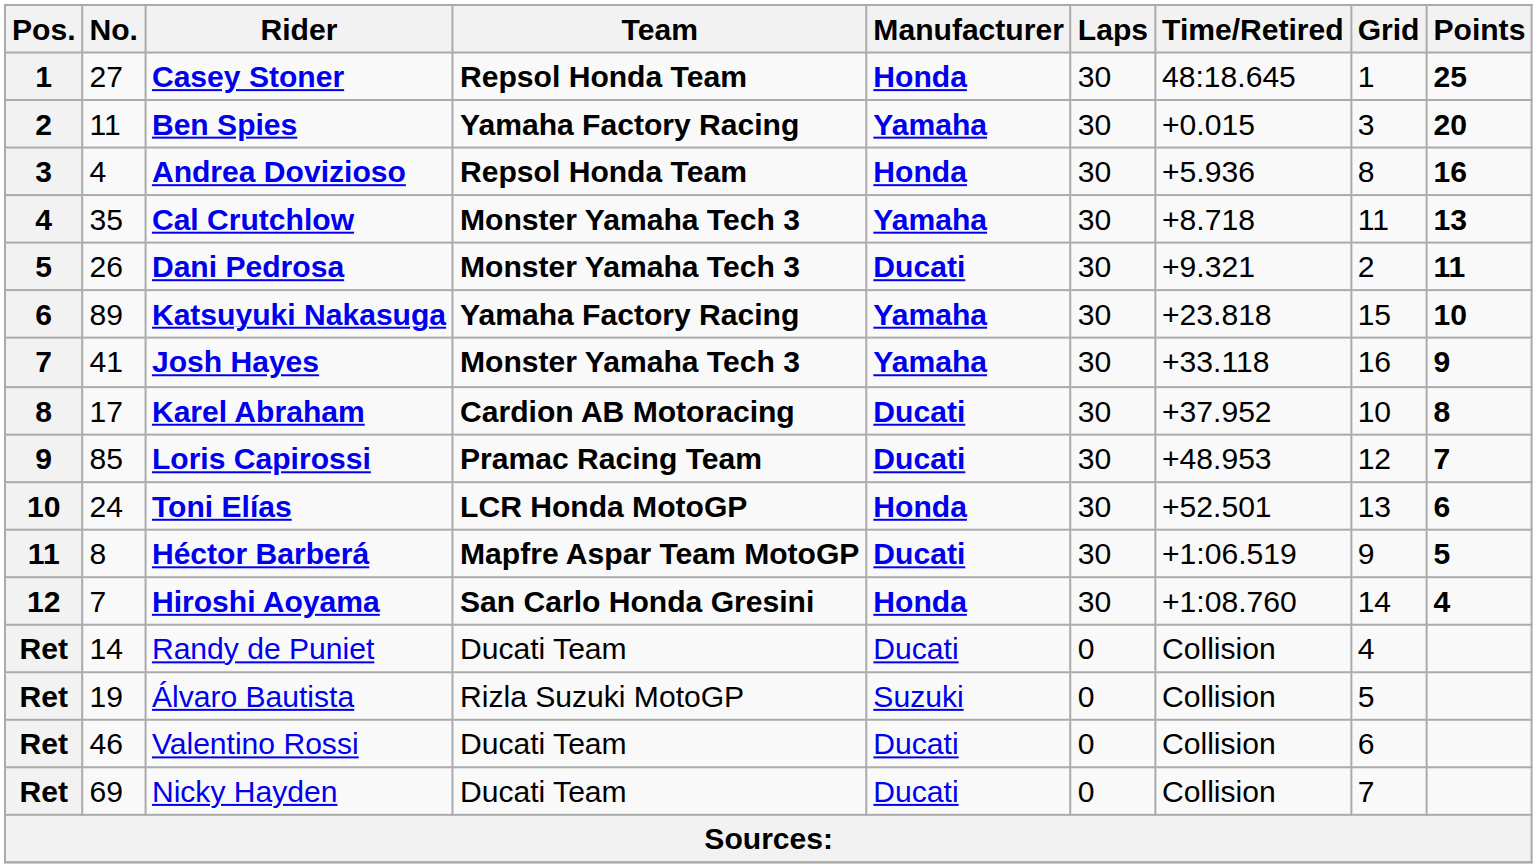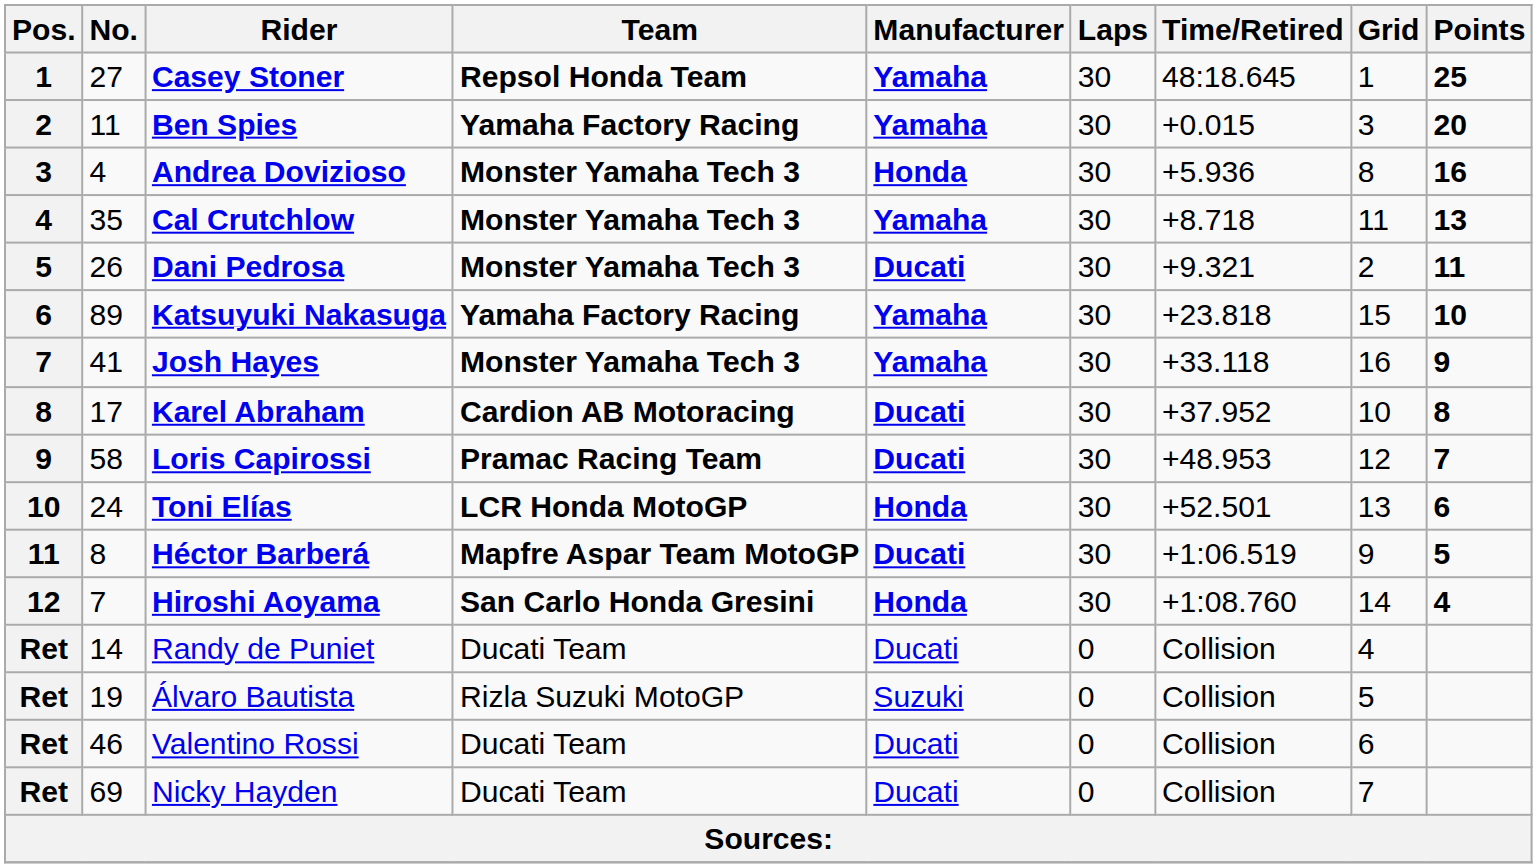Casey Stoner | Manufacturer: Honda -> Yamaha
Andrea Dovizioso | Team: Repsol Honda Team -> Monster Yamaha Tech 3
Loris Capirossi | No.: 85 -> 58
